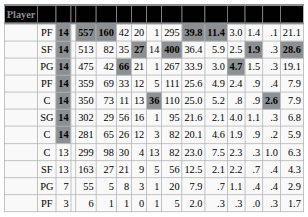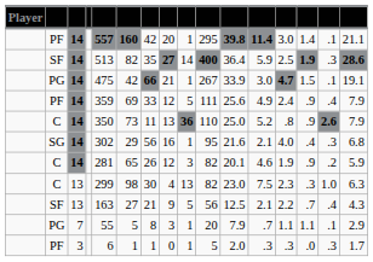PG / 14 | column 15: .3 -> .1
SG | column 14: 1.1 -> .4
PG / 7 | column 14: .4 -> 1.1
PG / 7 | column 15: .4 -> .1
